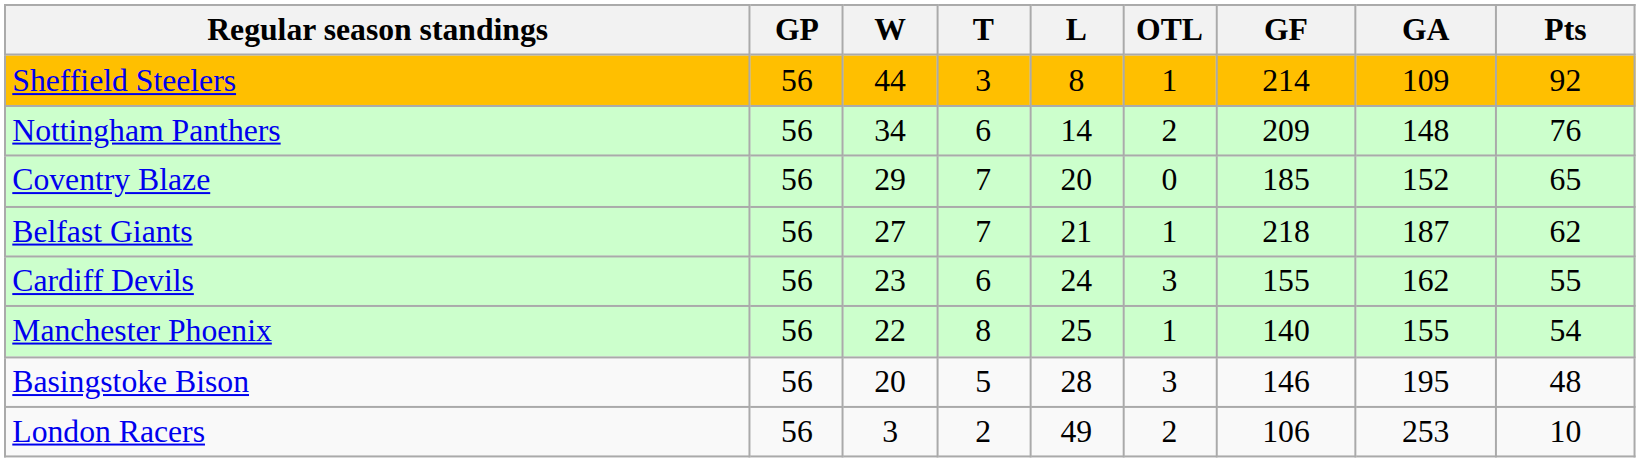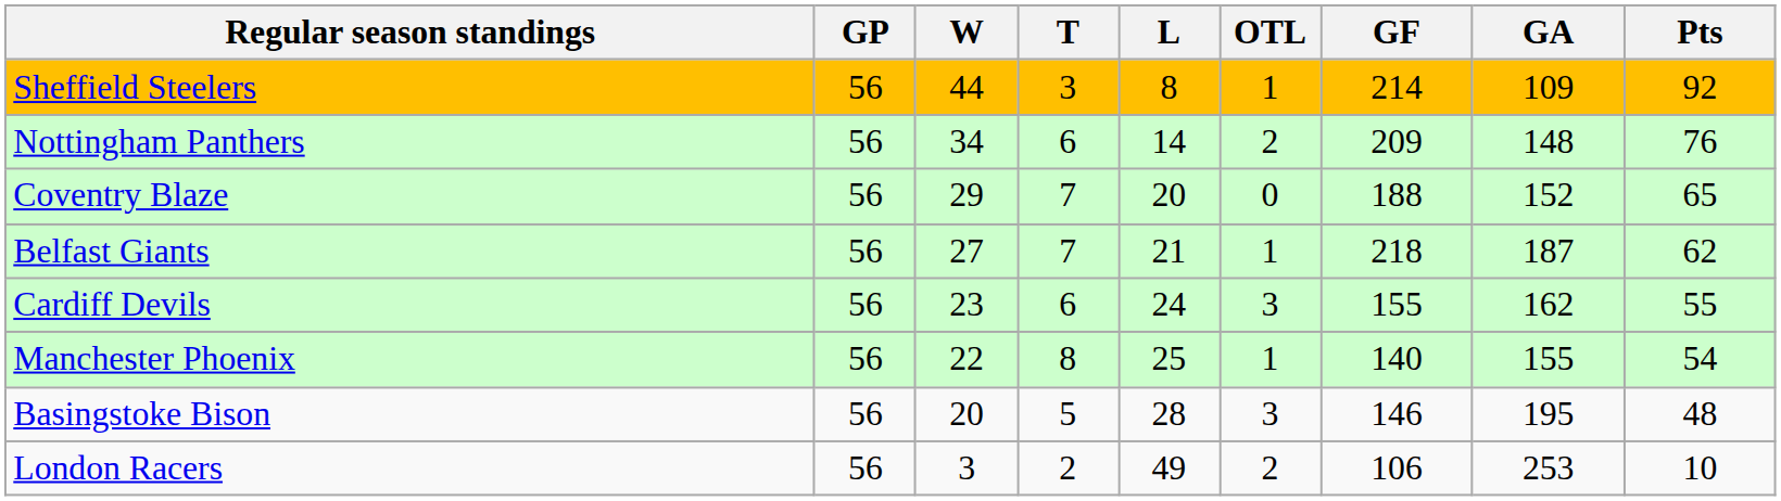Coventry Blaze | GF: 185 -> 188
